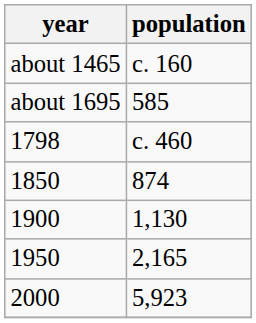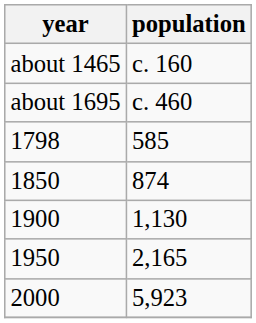about 1695 | population: 585 -> c. 460
1798 | population: c. 460 -> 585
